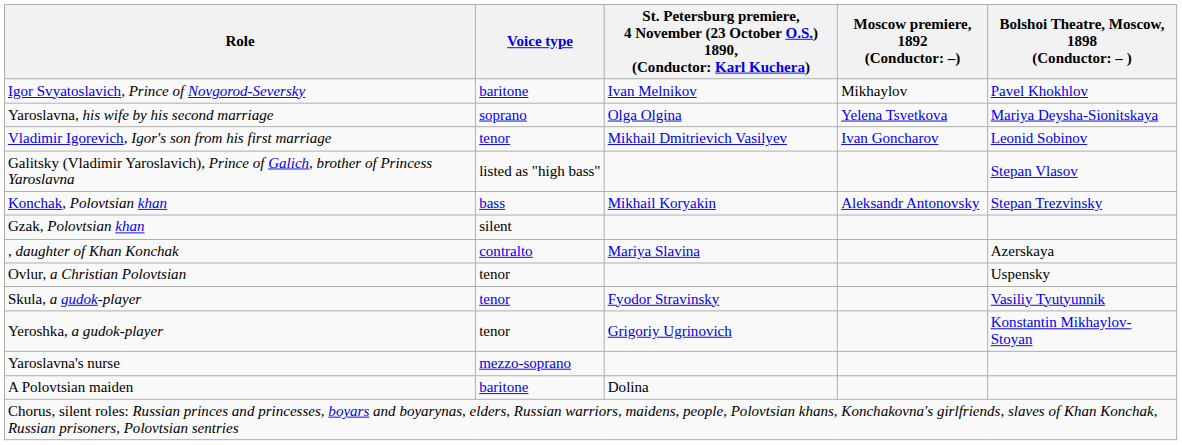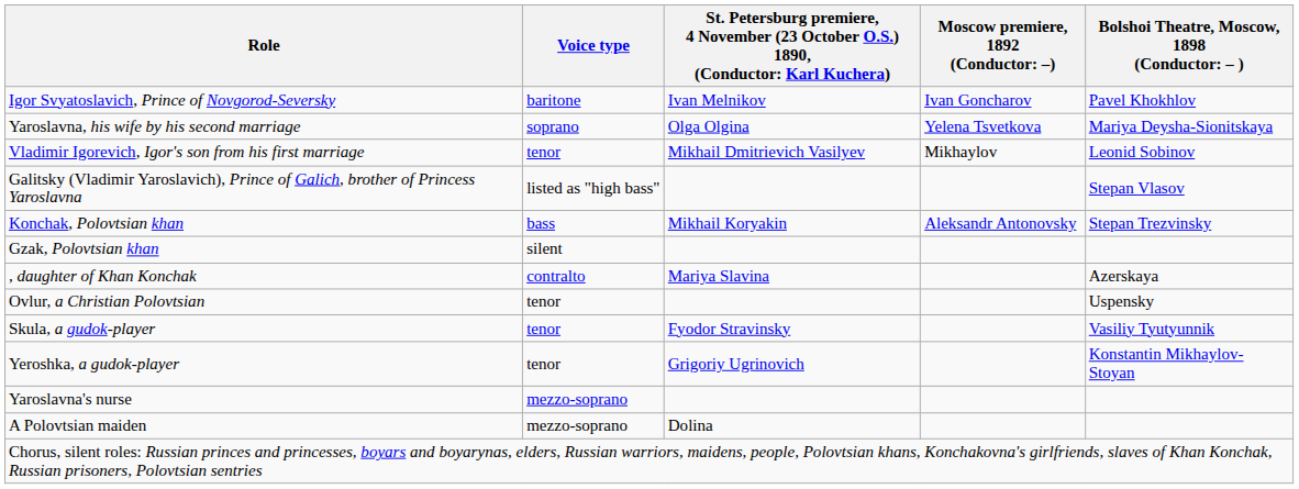Igor Svyatoslavich, Prince of Novgorod-Seversky | column 4: Mikhaylov -> Ivan Goncharov
Vladimir Igorevich, Igor's son from his first marriage | column 4: Ivan Goncharov -> Mikhaylov
A Polovtsian maiden | Voice type: baritone -> mezzo-soprano
